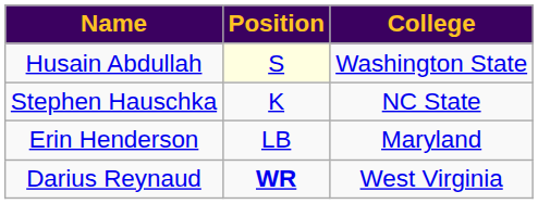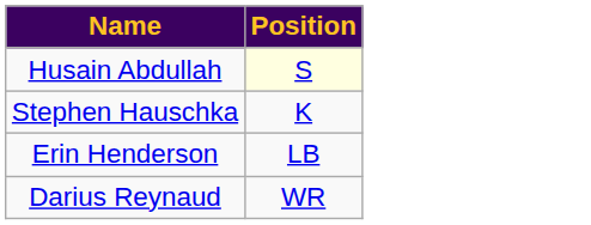- column: College | Washington State | NC State | Maryland | West Virginia
Darius Reynaud | Position: bold -> normal
